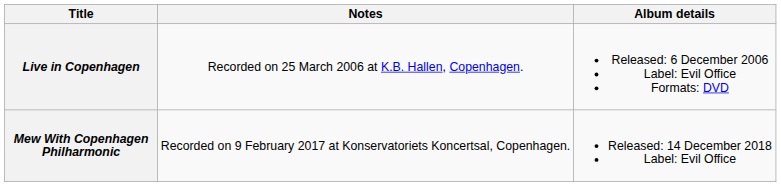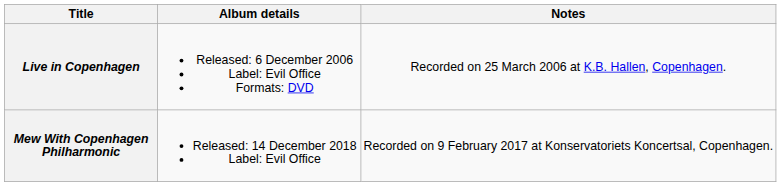columns swapped: Album details <-> Notes
